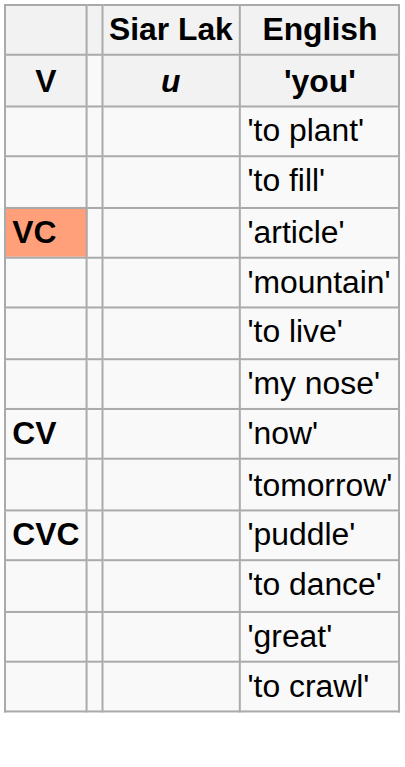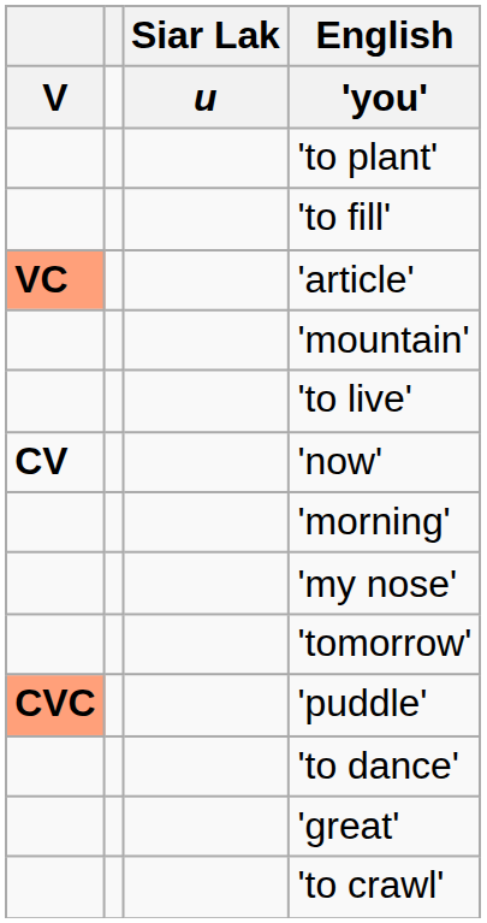rows swapped: 'now' <-> 'my nose'
+ row: 'morning'
'puddle' | column 1: no background -> lightsalmon background
